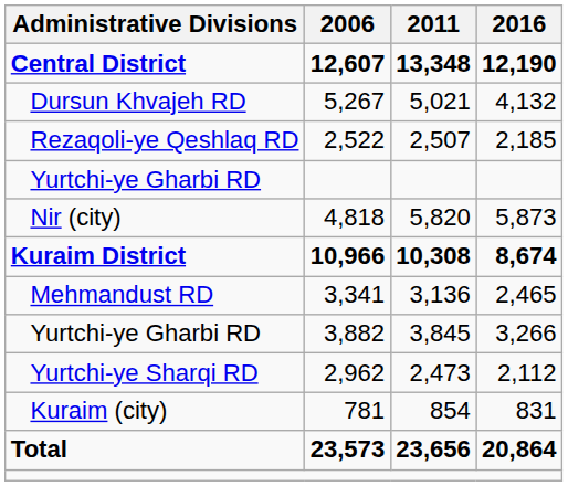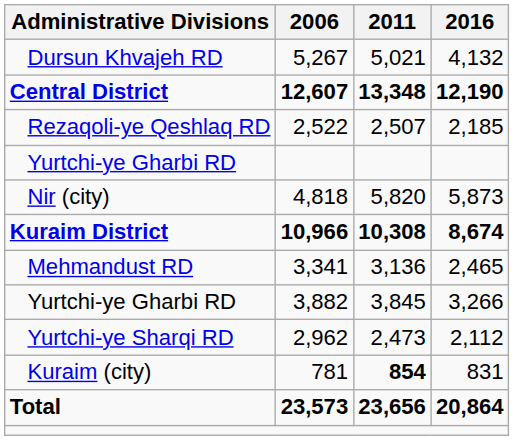rows swapped: Central District <-> Dursun Khvajeh RD
Kuraim (city) | 2011: normal -> bold
